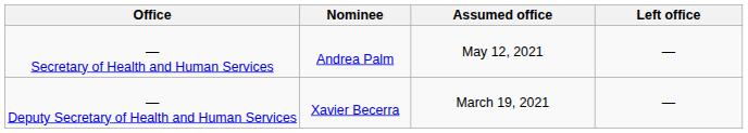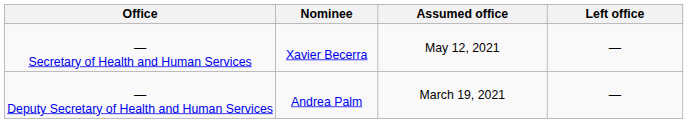— Secretary of Health and Human Services | Nominee: Andrea Palm -> Xavier Becerra
— Deputy Secretary of Health and Human Services | Nominee: Xavier Becerra -> Andrea Palm
